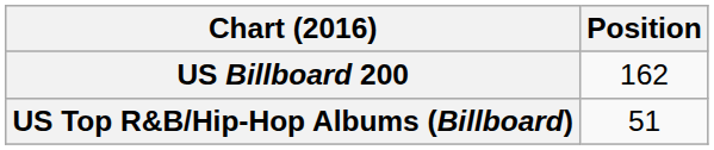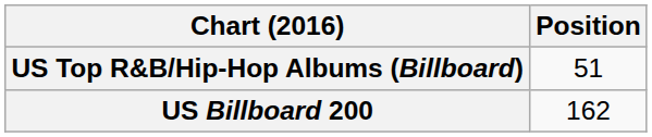rows swapped: US Billboard 200 <-> US Top R&B/Hip-Hop Albums (Billboard)
